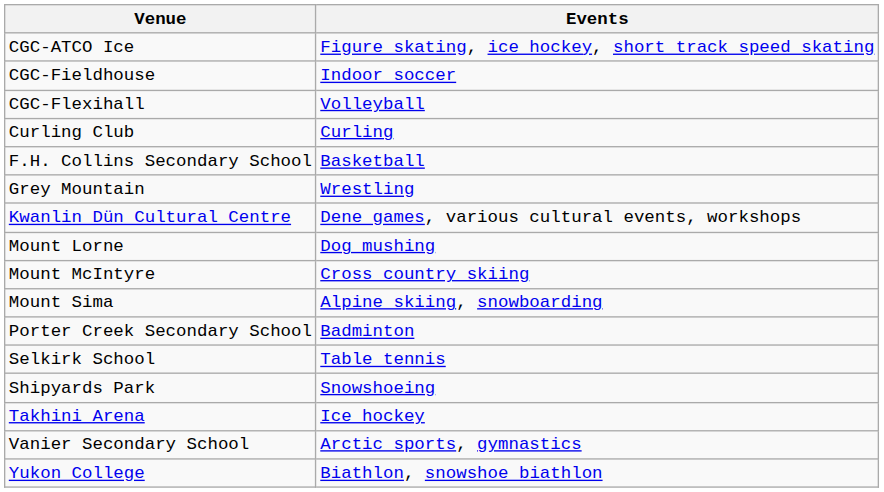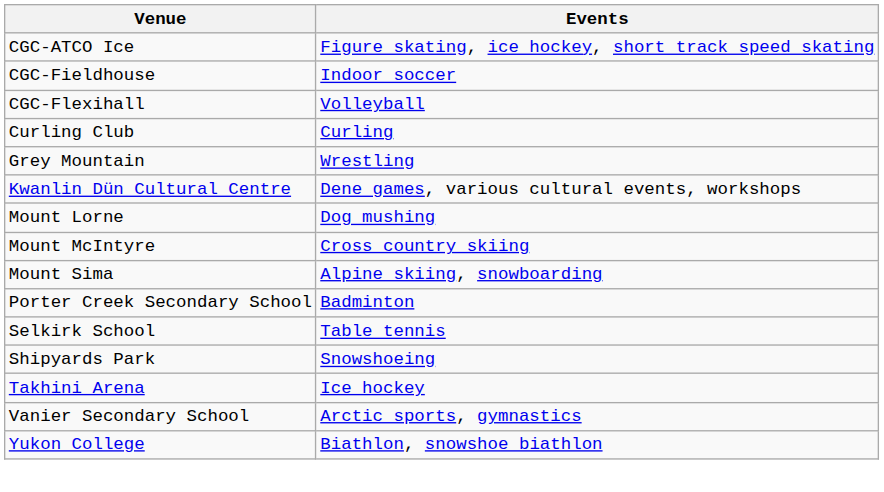- row: F.H. Collins Secondary School | Basketball
